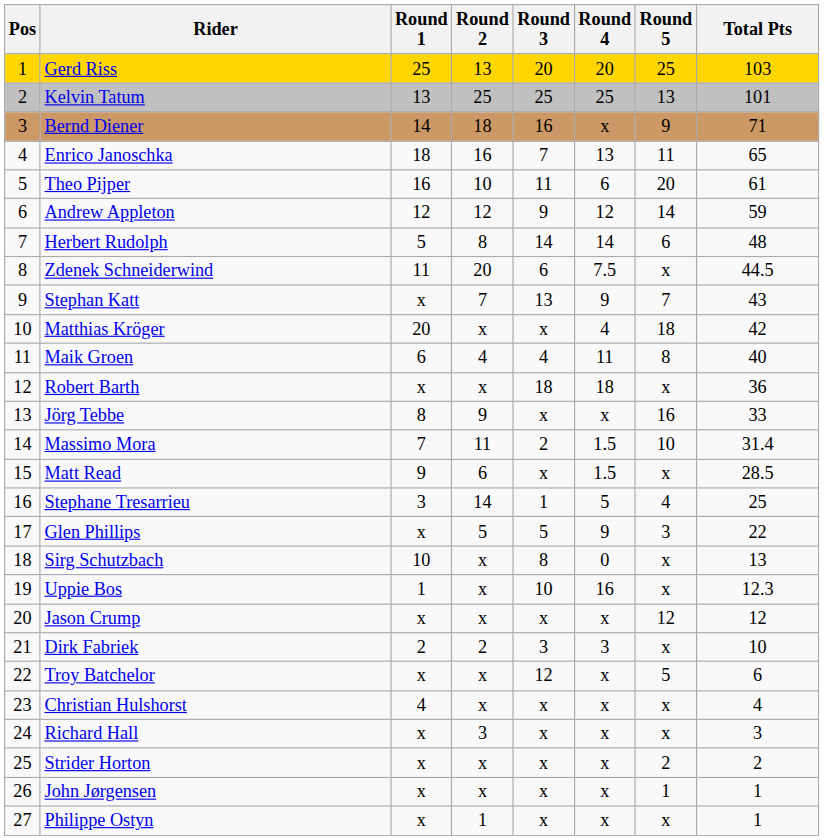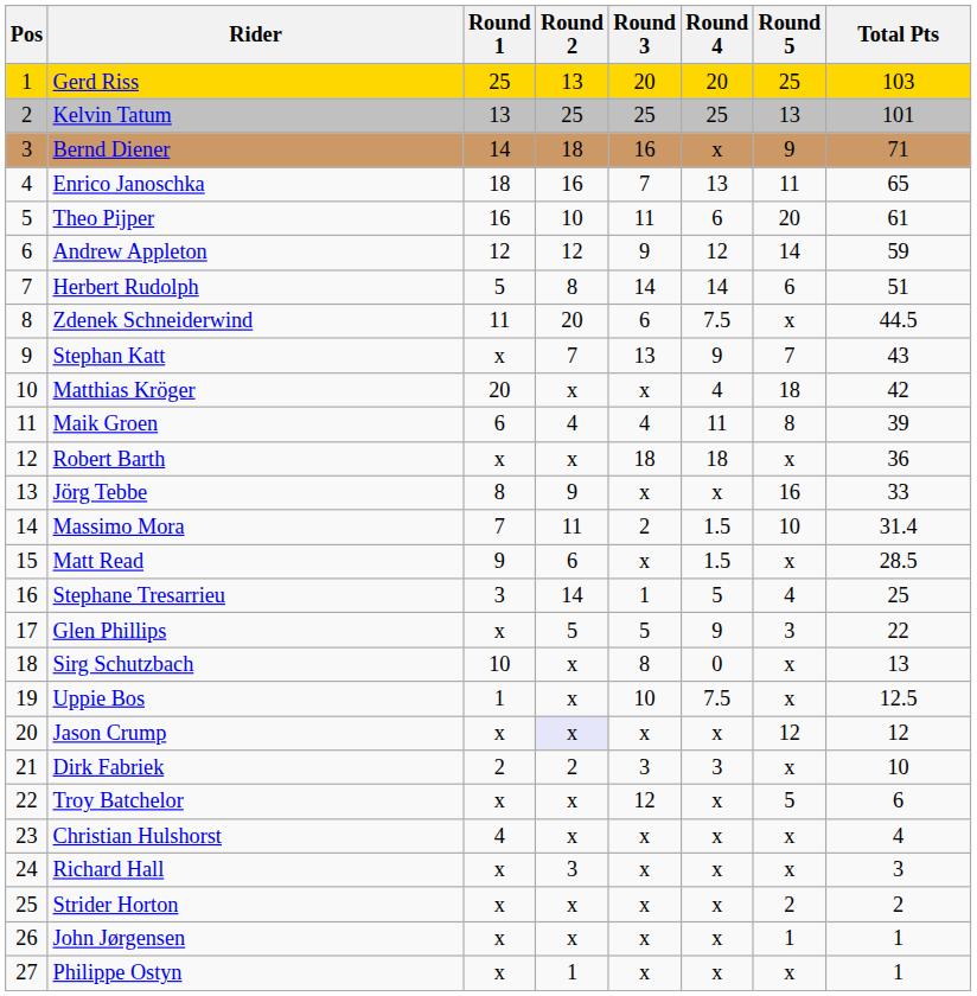Herbert Rudolph | Total Pts: 48 -> 51
Maik Groen | Total Pts: 40 -> 39
Uppie Bos | Round 4: 16 -> 7.5
Uppie Bos | Total Pts: 12.3 -> 12.5
Jason Crump | Round 2: no background -> lavender background
